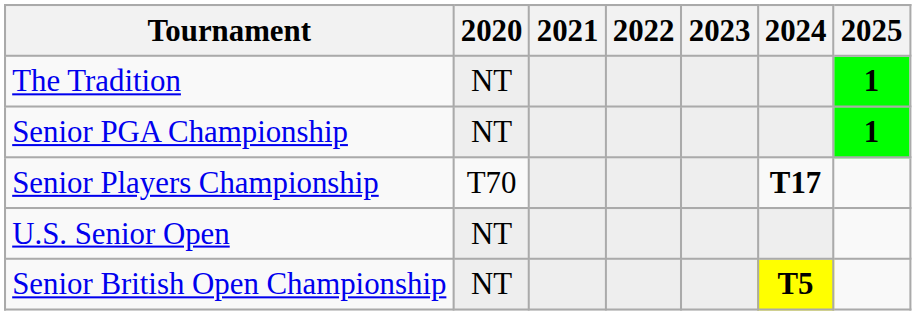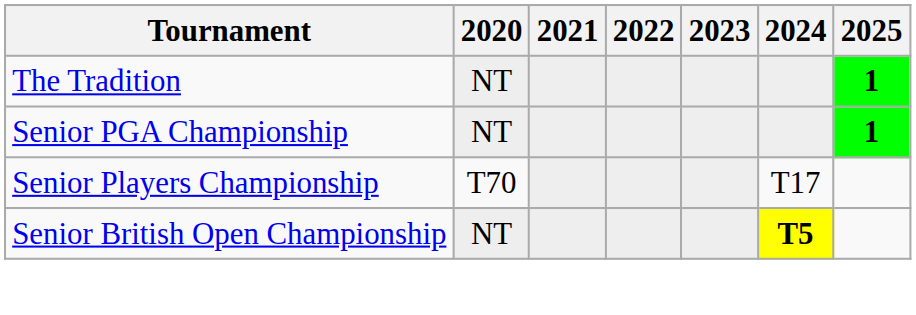Senior Players Championship | 2024: bold -> normal
- row: U.S. Senior Open | NT
